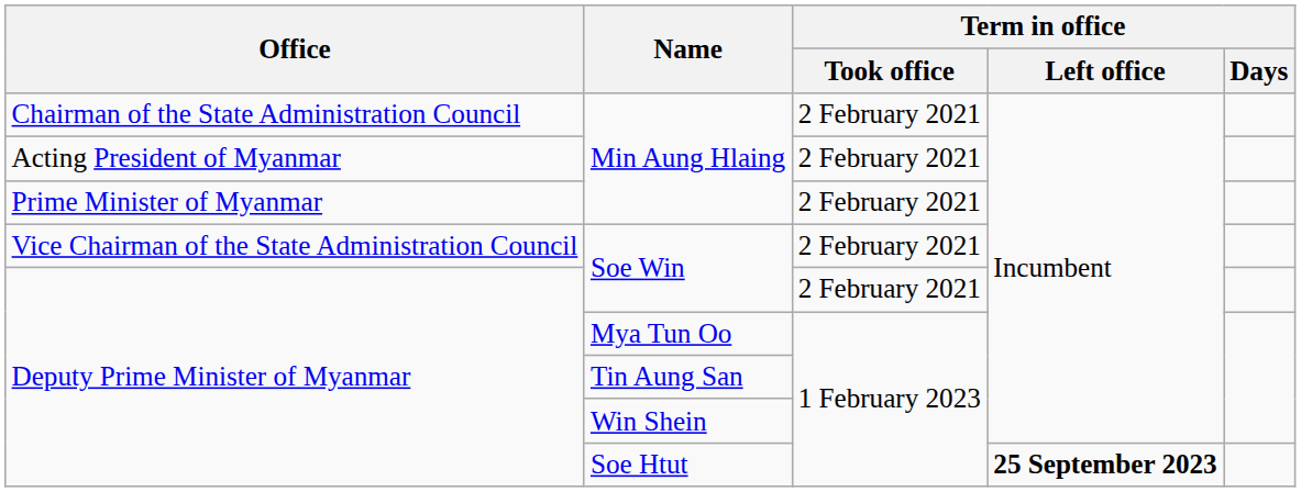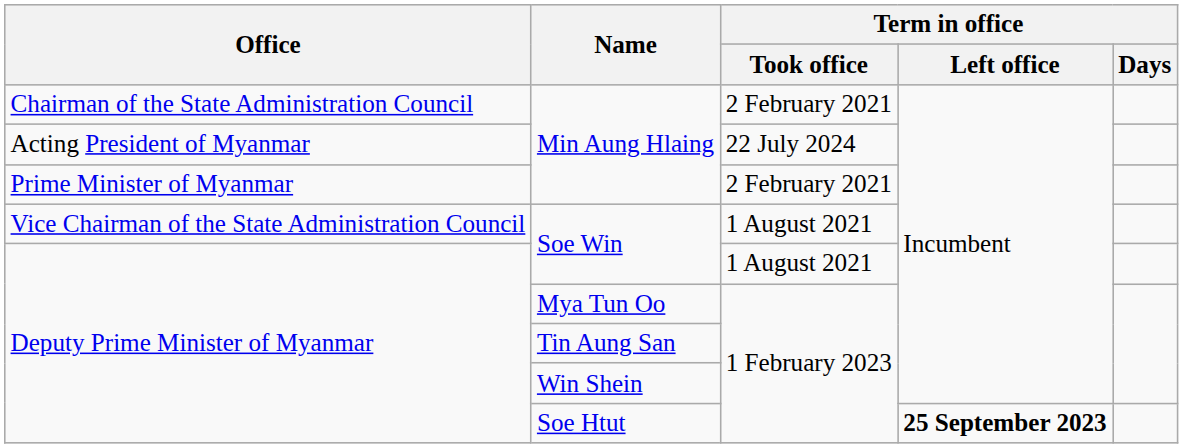Acting President of Myanmar / Min Aung Hlaing | Term in office / Took office: 2 February 2021 -> 22 July 2024
Vice Chairman of the State Administration Council / Soe Win | Term in office / Took office: 2 February 2021 -> 1 August 2021
Deputy Prime Minister of Myanmar / Soe Win | Term in office / Took office: 2 February 2021 -> 1 August 2021
